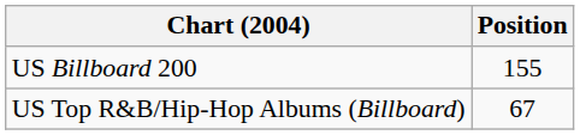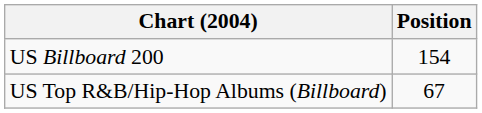US Billboard 200 | Position: 155 -> 154
